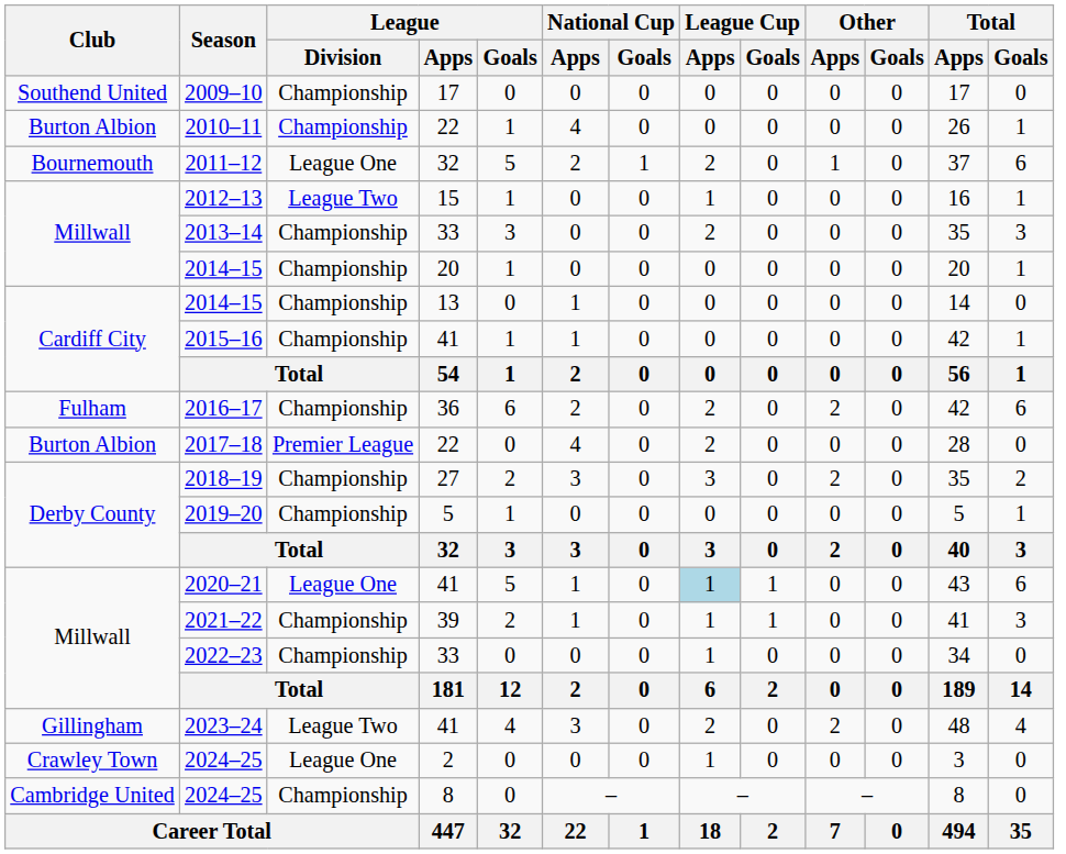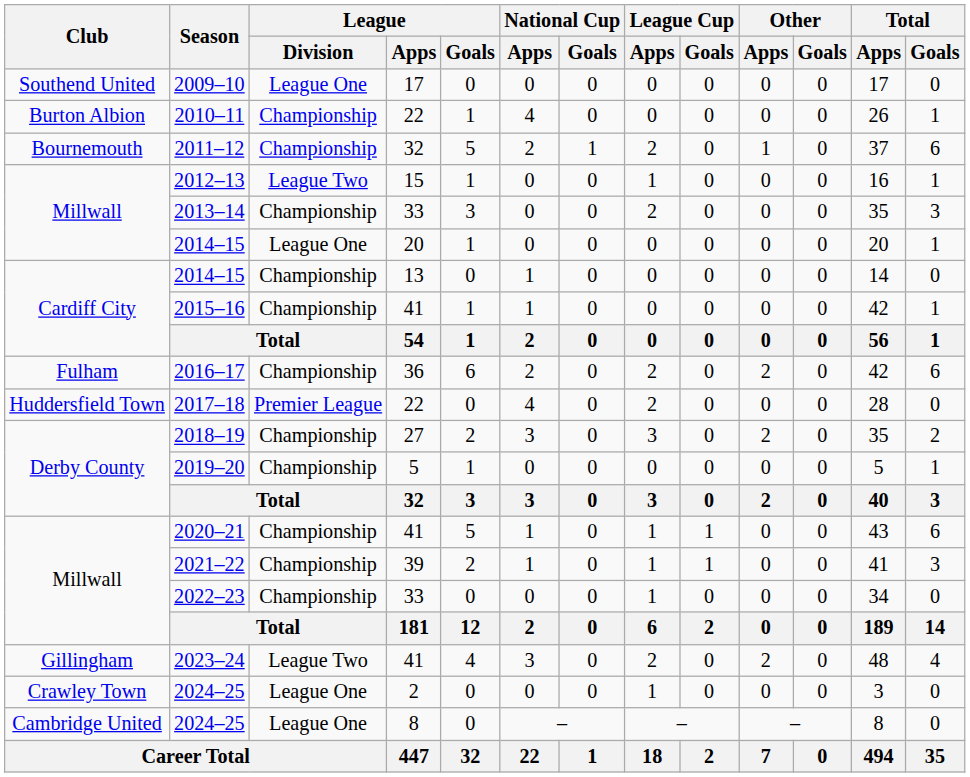2009–10 | League / Division: Championship -> League One
2011–12 | League / Division: League One -> Championship
2014–15 / 20 | League / Division: Championship -> League One
2017–18 | Club: Burton Albion -> Huddersfield Town
2020–21 | League / Division: League One -> Championship
2020–21 | League Cup / Apps: lightblue background -> no background
2024–25 / 8 | League / Division: Championship -> League One
